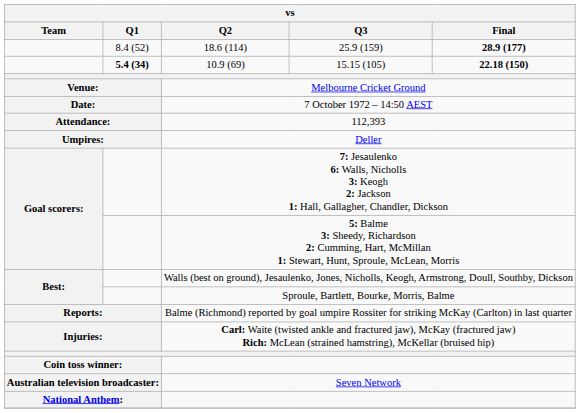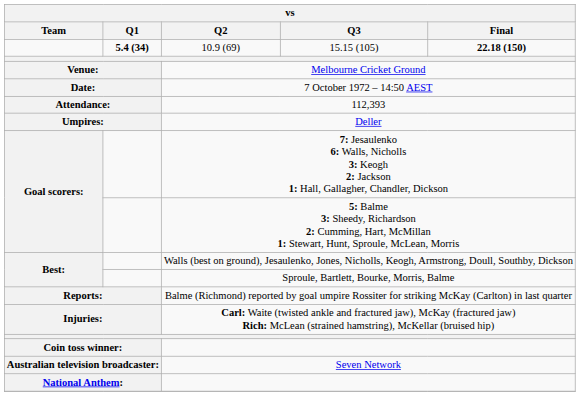- row: 8.4 (52) | 18.6 (114) | 25.9 (159) | 28.9 (177)
